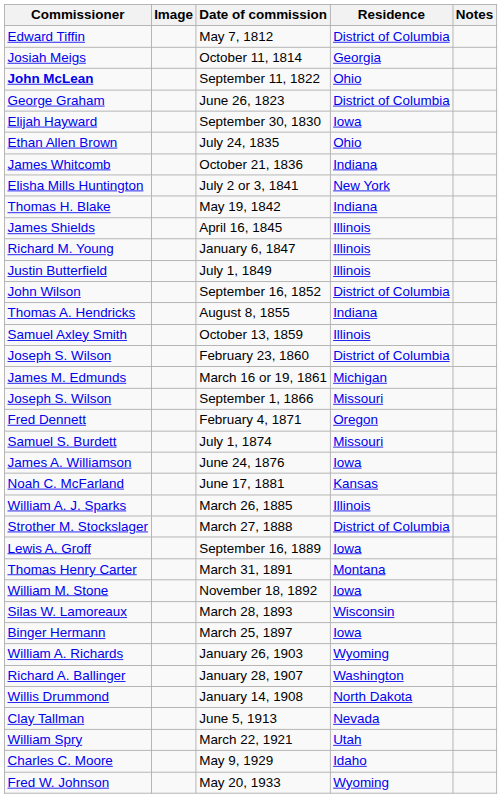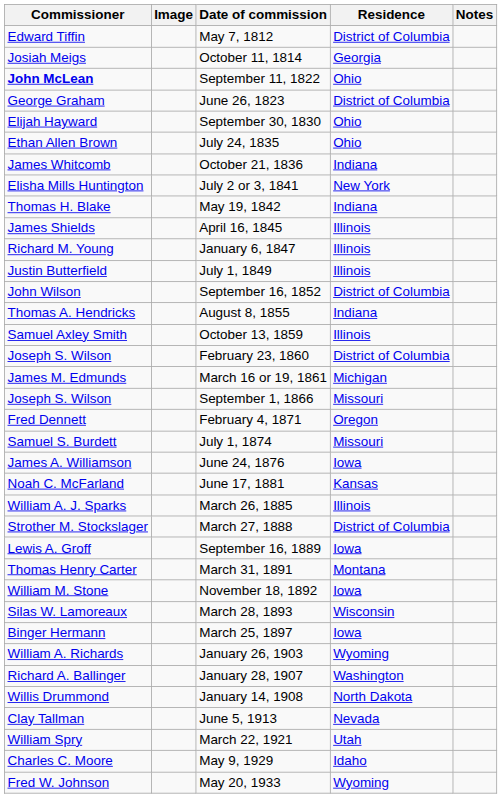September 30, 1830 | Residence: Iowa -> Ohio
